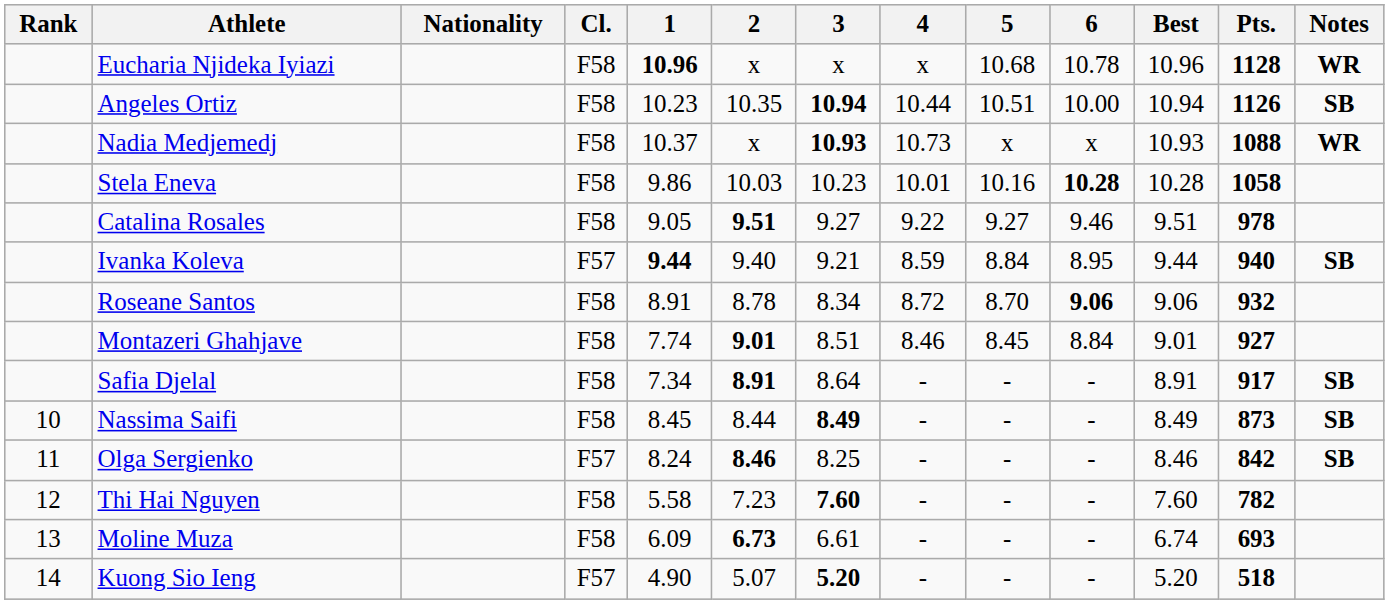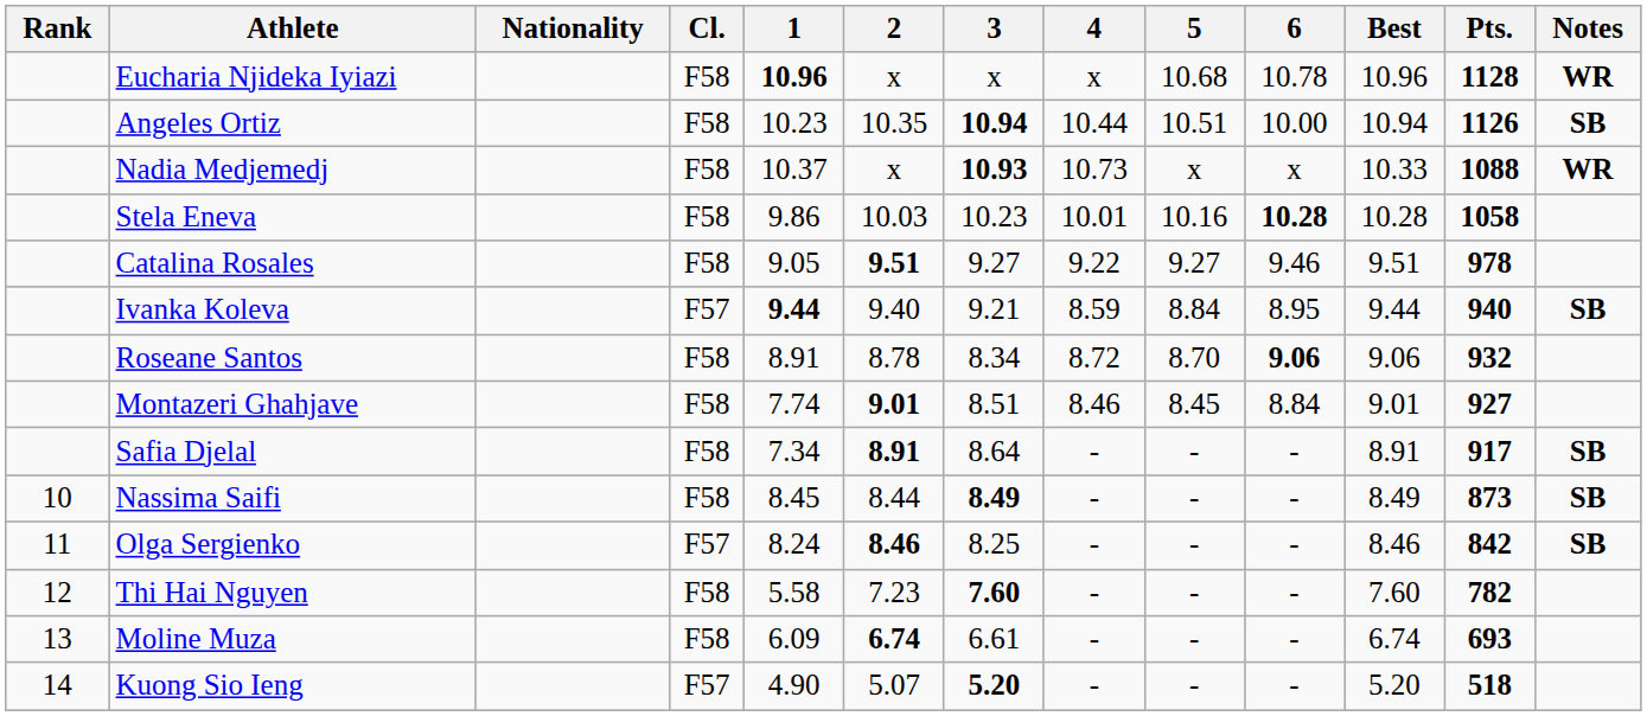Nadia Medjemedj | Best: 10.93 -> 10.33
Moline Muza | 2: 6.73 -> 6.74
